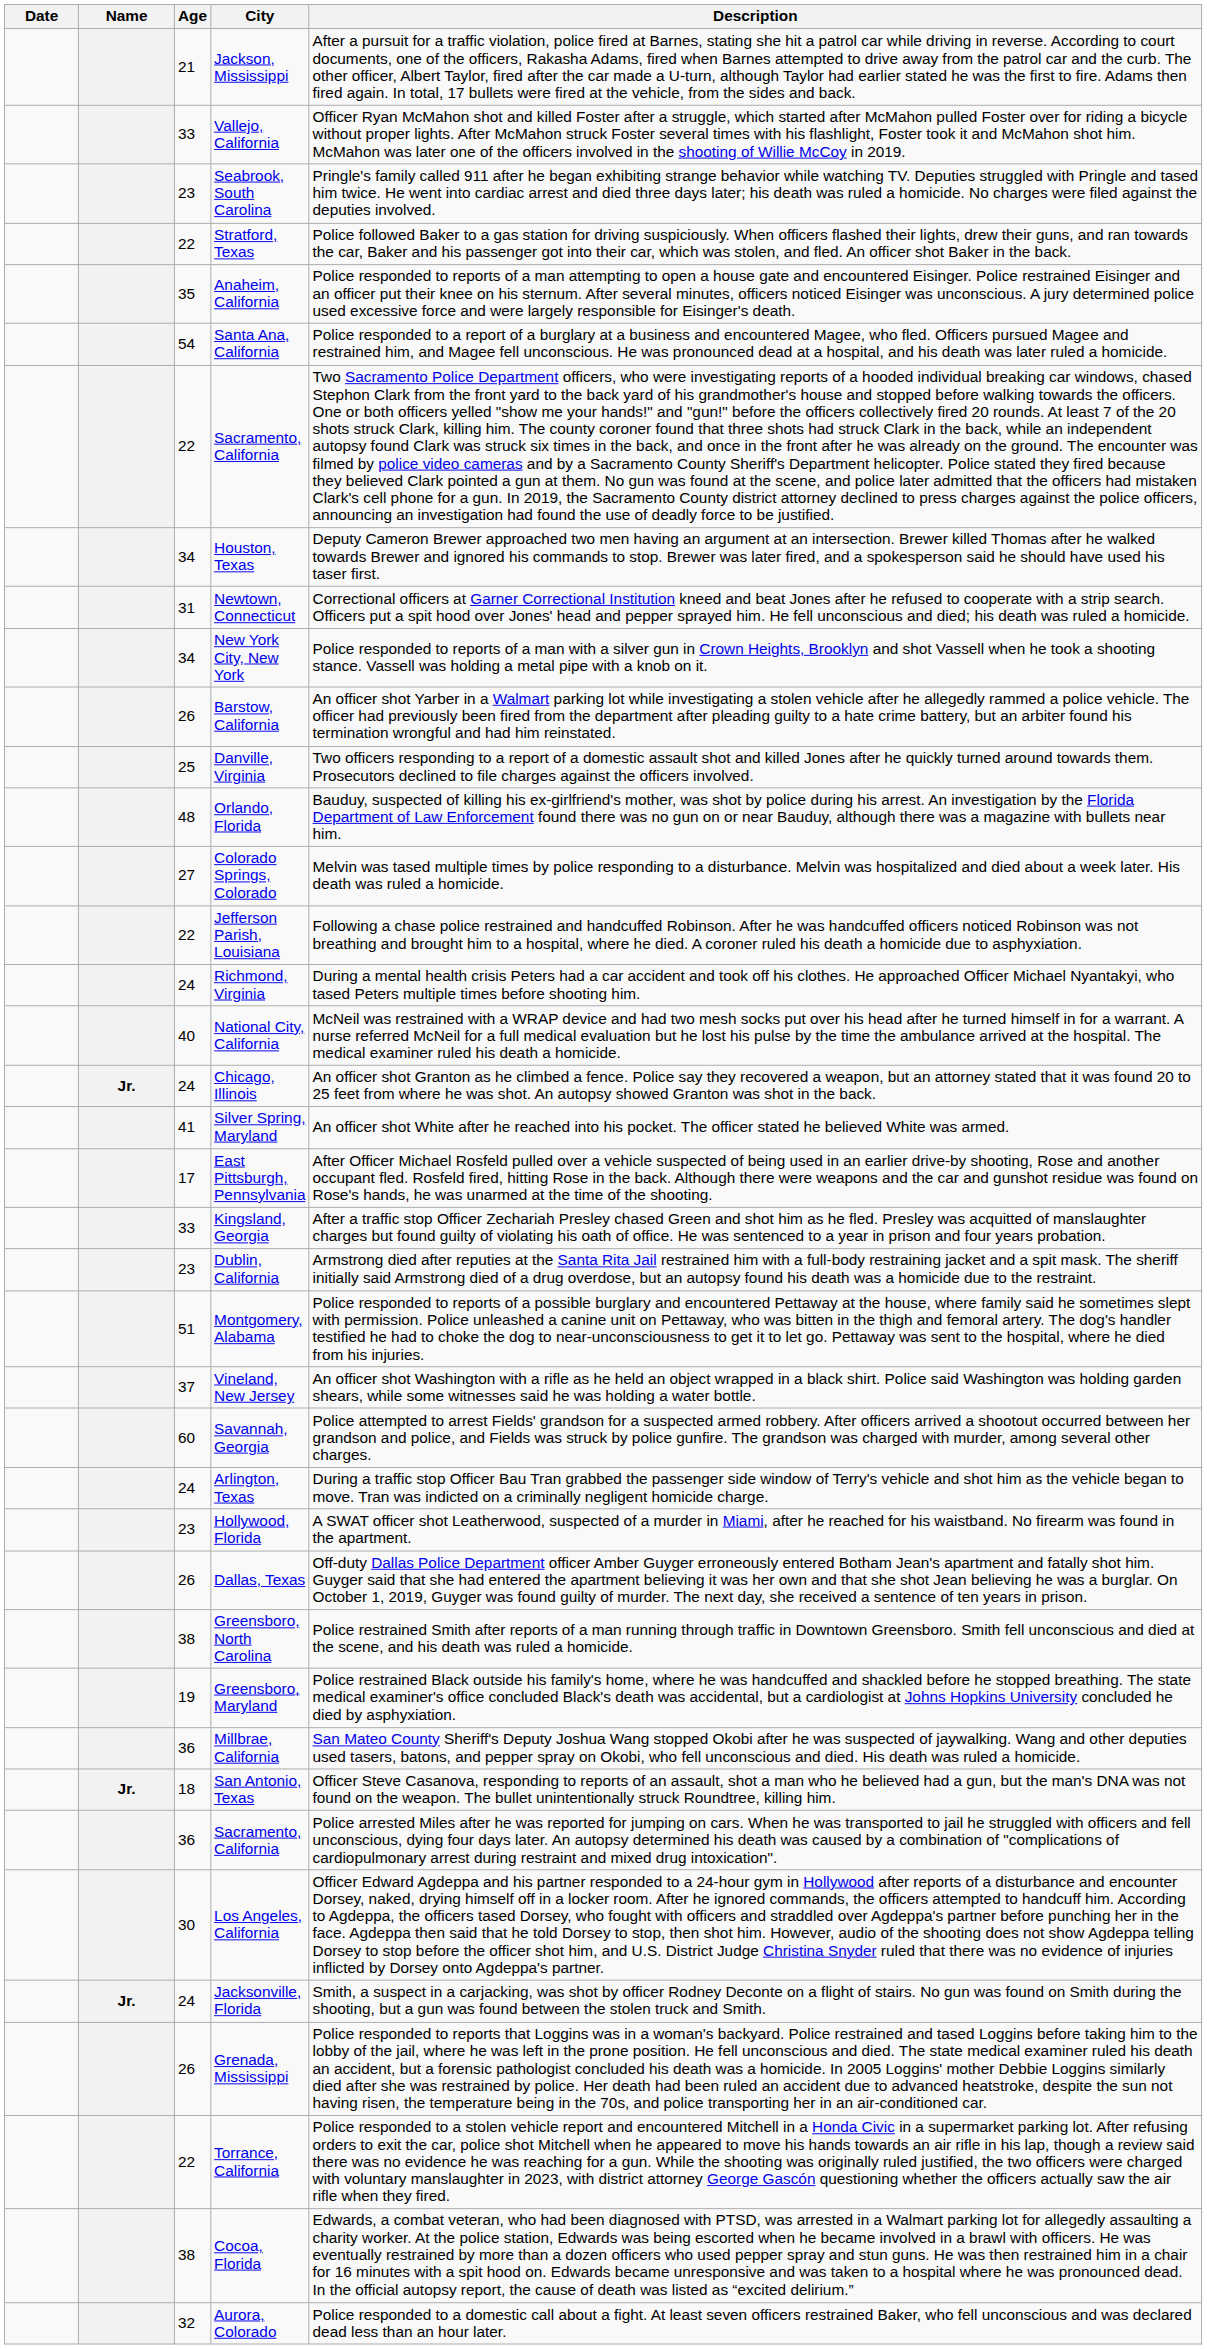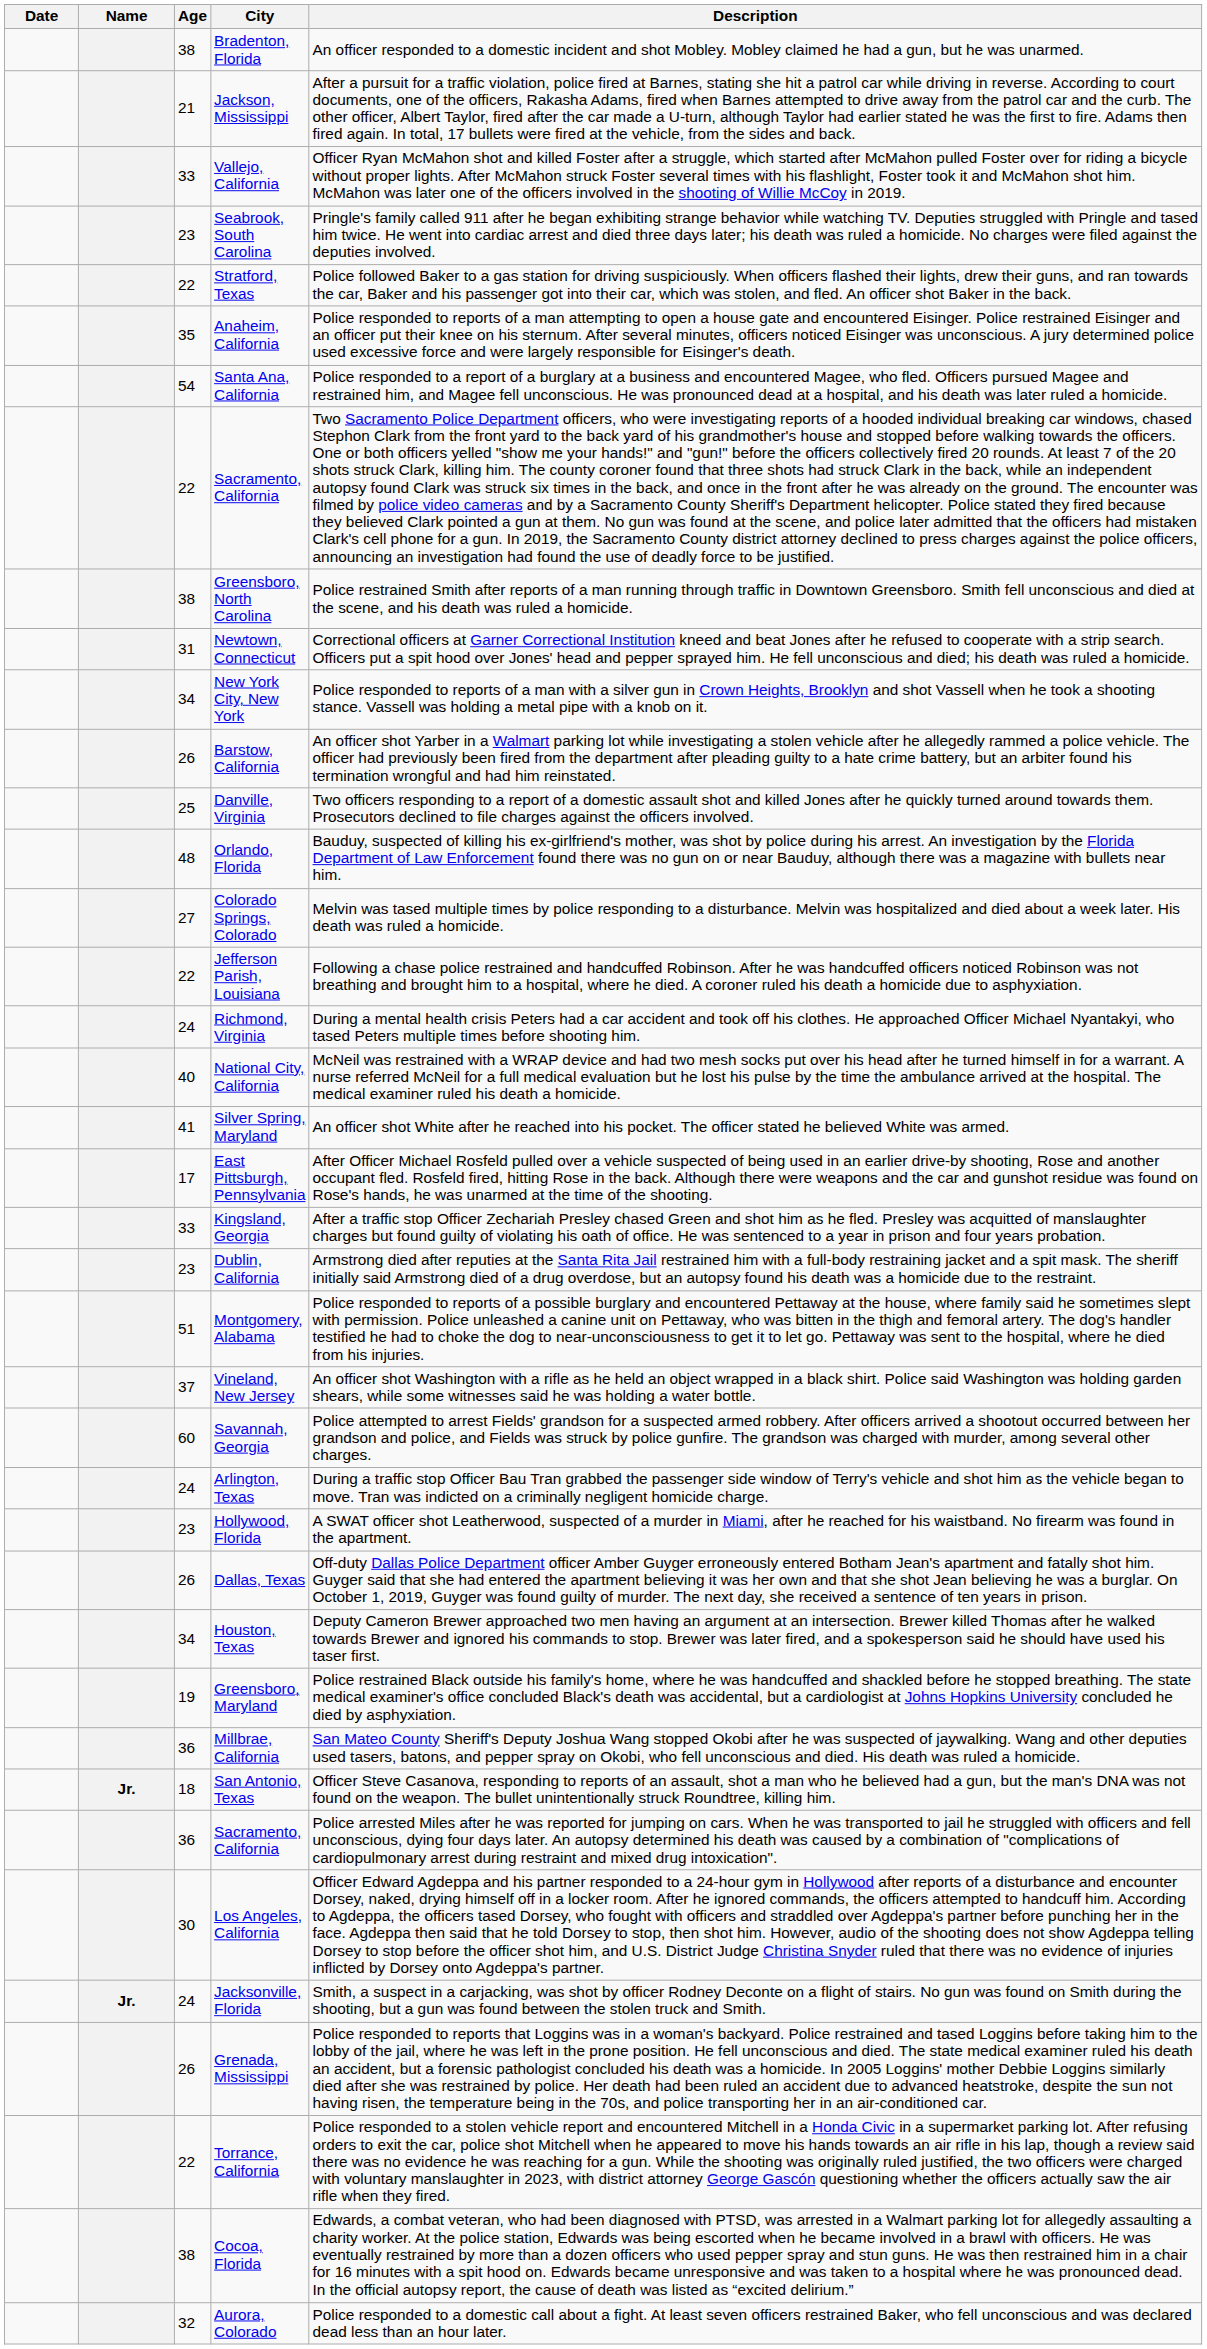+ row: 38 | Bradenton, Florida | An officer responded to a domestic incident and shot Mobley. Mobley claimed he had a gun, but he was unarmed.
rows swapped: Houston, Texas <-> Greensboro, North Carolina
- row: Jr. | 24 | Chicago, Illinois | An officer shot Granton as he climbed a fence. Police say they recovered a weapon, but an attorney stated that it was found 20 to 25 feet from where he was shot. An autopsy showed Granton was shot in the back.
